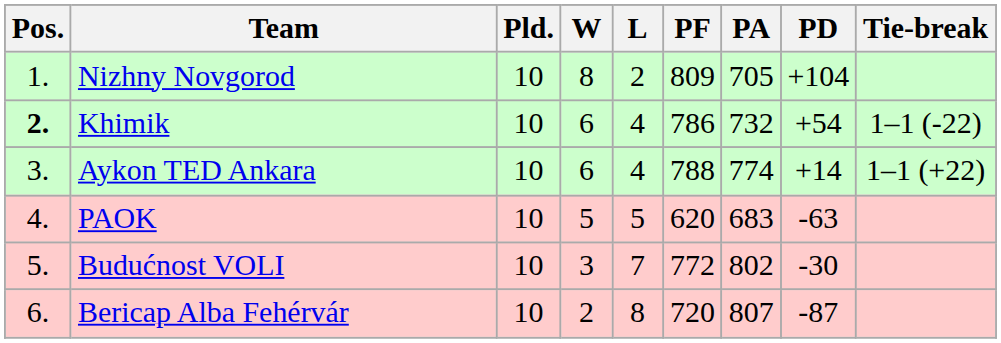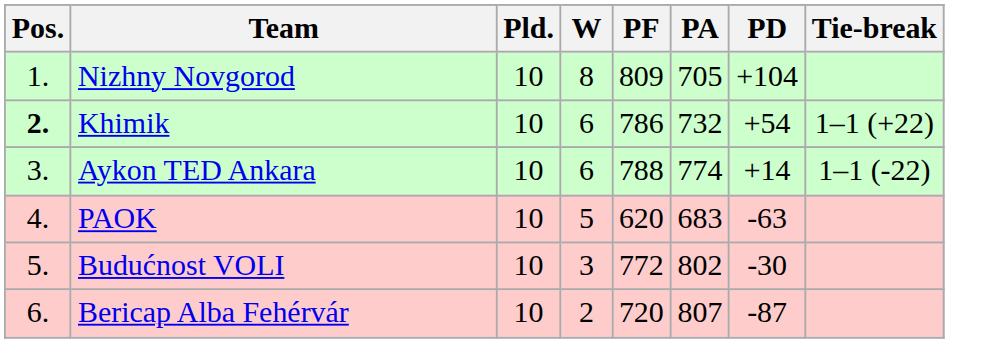- column: L | 2 | 4 | 4 | 5 | 7 | 8
Khimik | Tie-break: 1–1 (-22) -> 1–1 (+22)
Aykon TED Ankara | Tie-break: 1–1 (+22) -> 1–1 (-22)
